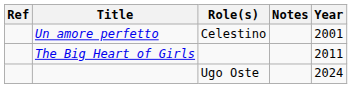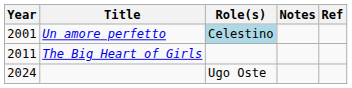columns swapped: Year <-> Ref
Un amore perfetto | Role(s): no background -> lightblue background
